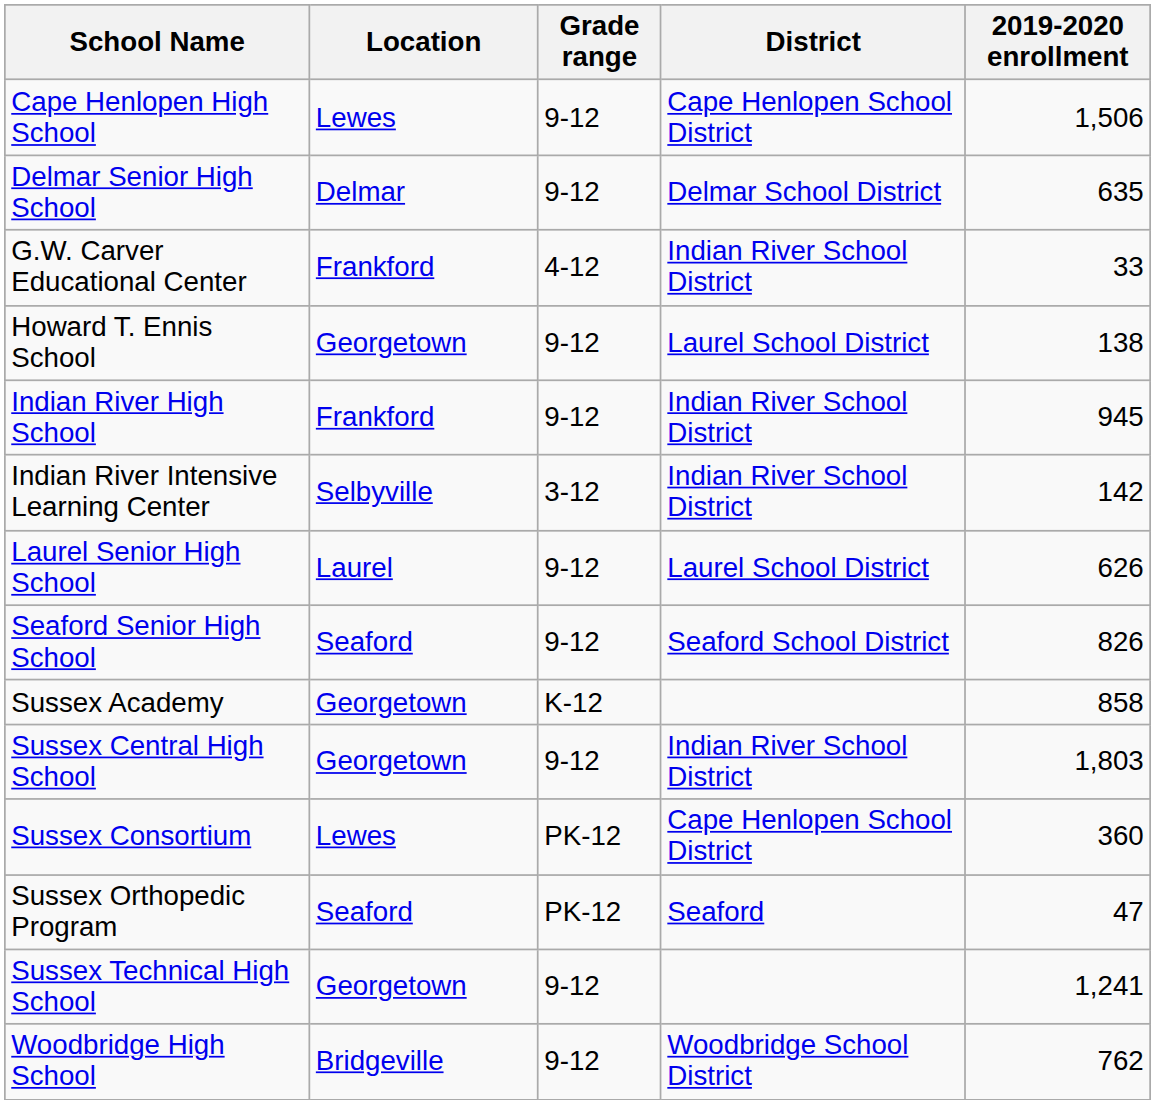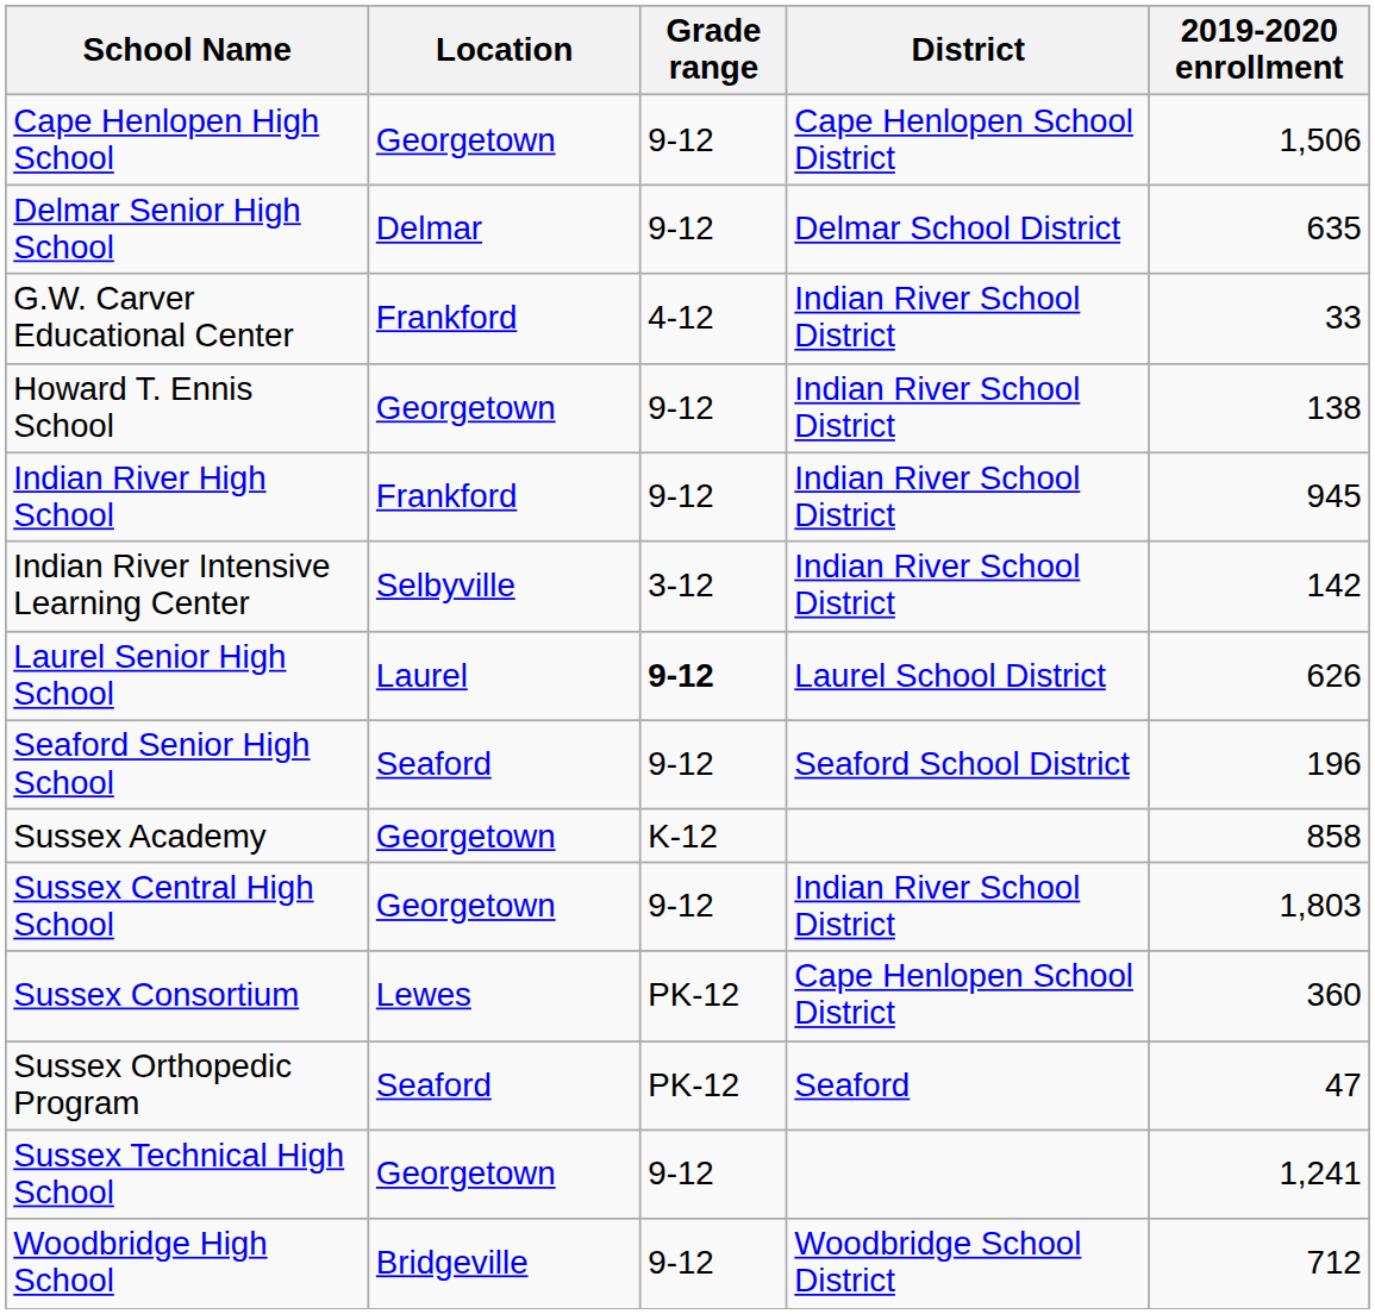Cape Henlopen High School | Location: Lewes -> Georgetown
Howard T. Ennis School | District: Laurel School District -> Indian River School District
Laurel Senior High School | Grade range: normal -> bold
Seaford Senior High School | 2019-2020 enrollment: 826 -> 196
Woodbridge High School | 2019-2020 enrollment: 762 -> 712
